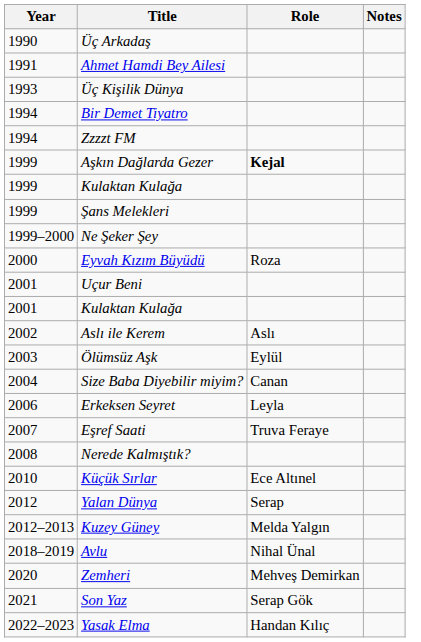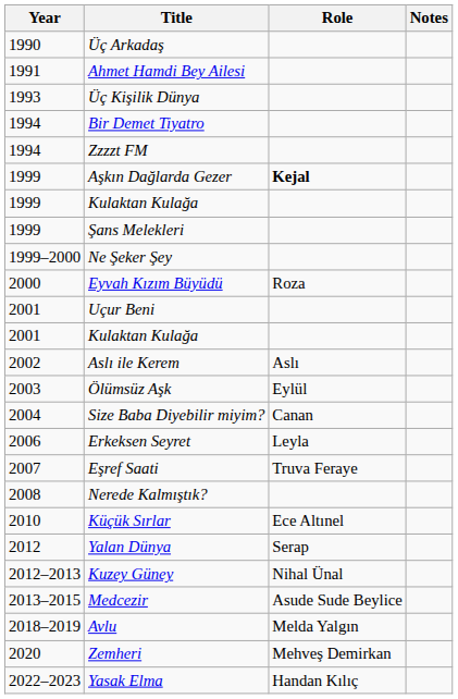Kuzey Güney | Role: Melda Yalgın -> Nihal Ünal
+ row: 2013–2015 | Medcezir | Asude Sude Beylice
Avlu | Role: Nihal Ünal -> Melda Yalgın
- row: 2021 | Son Yaz | Serap Gök
